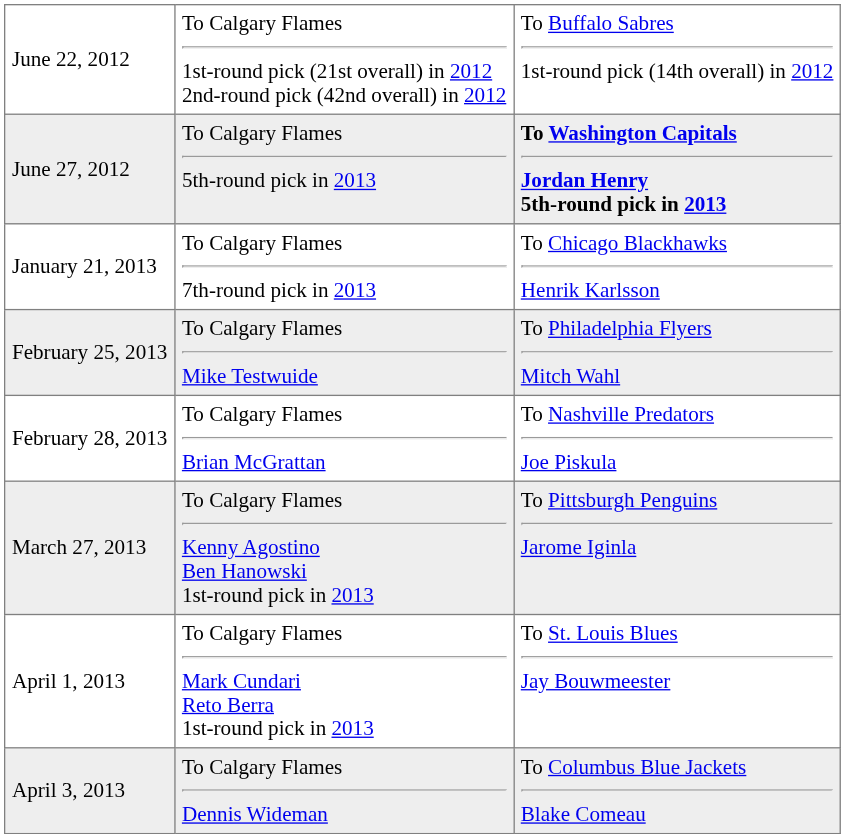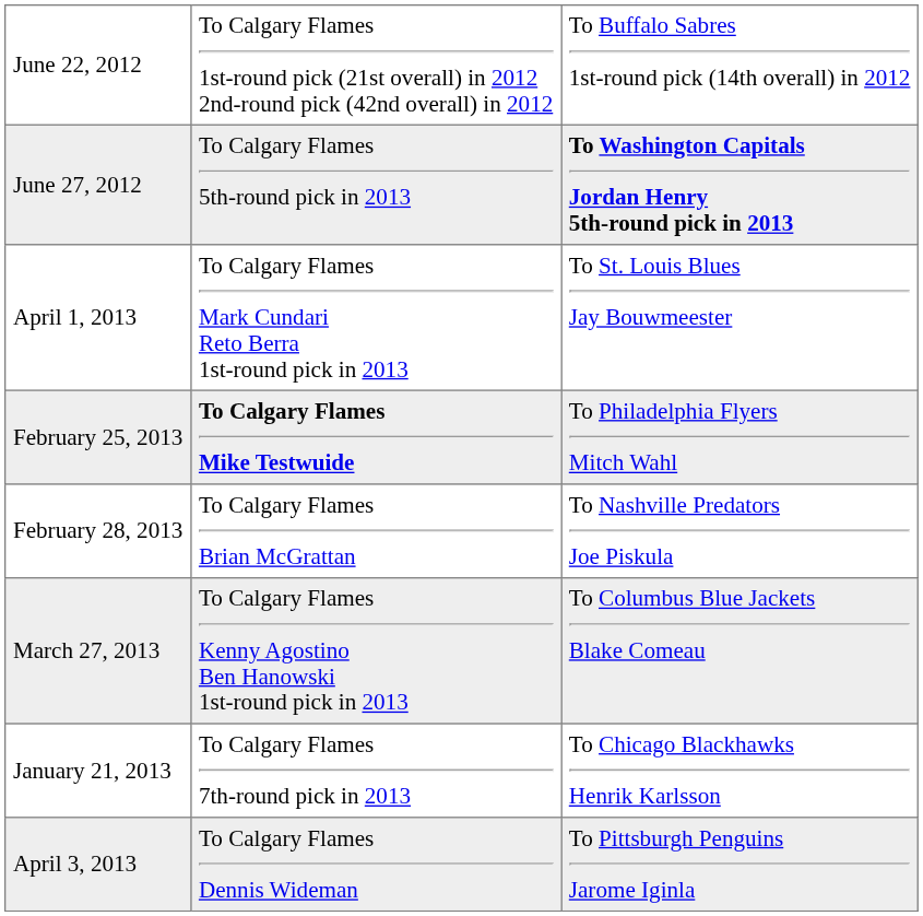rows swapped: January 21, 2013 <-> April 1, 2013
February 25, 2013 | column 2: normal -> bold
March 27, 2013 | column 3: To Pittsburgh Penguins Jarome Iginla -> To Columbus Blue Jackets Blake Comeau
April 3, 2013 | column 3: To Columbus Blue Jackets Blake Comeau -> To Pittsburgh Penguins Jarome Iginla
